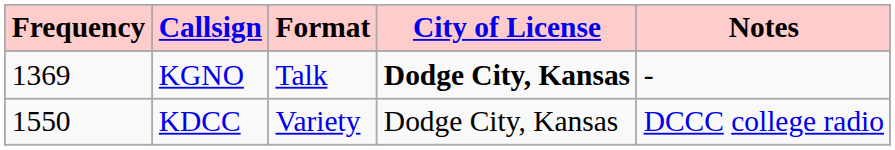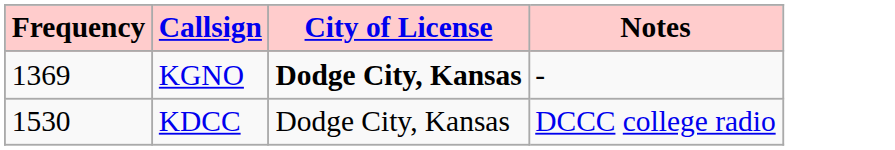- column: Format | Talk | Variety
KDCC | Frequency: 1550 -> 1530
